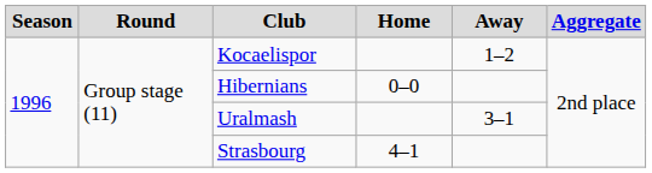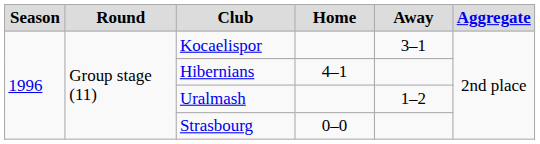Kocaelispor | Away: 1–2 -> 3–1
Hibernians | Home: 0–0 -> 4–1
Uralmash | Away: 3–1 -> 1–2
Strasbourg | Home: 4–1 -> 0–0
